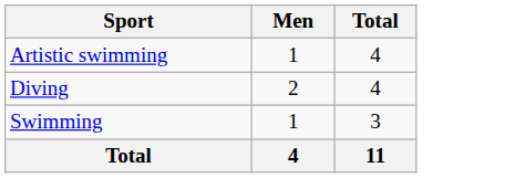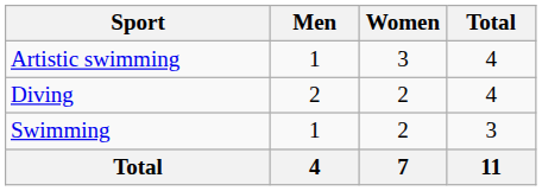+ column: Women | 3 | 2 | 2 | 7
